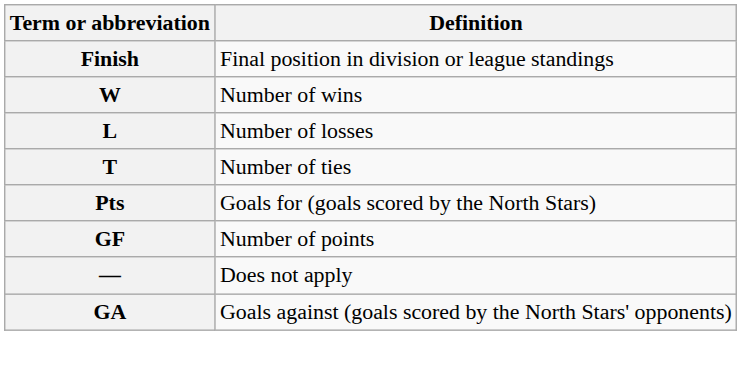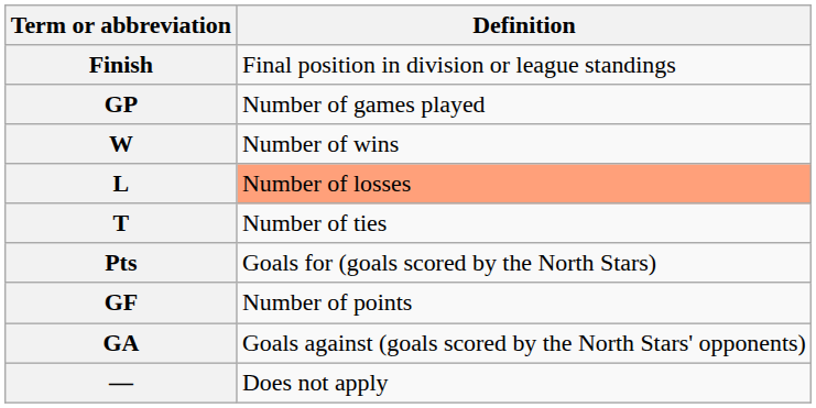+ row: GP | Number of games played
L | Definition: no background -> lightsalmon background
rows swapped: GA <-> —
